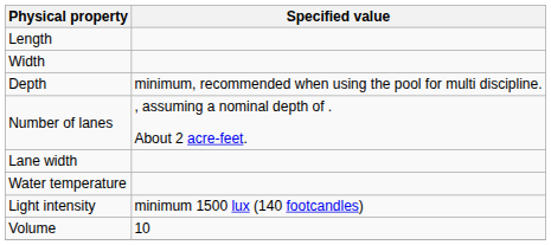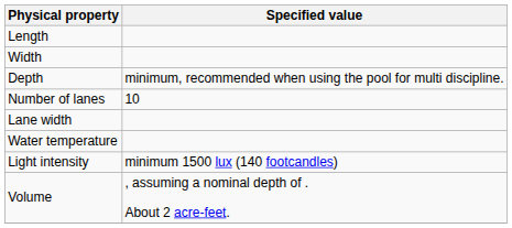Number of lanes | Specified value: , assuming a nominal depth of . About 2 acre-feet. -> 10
Volume | Specified value: 10 -> , assuming a nominal depth of . About 2 acre-feet.
